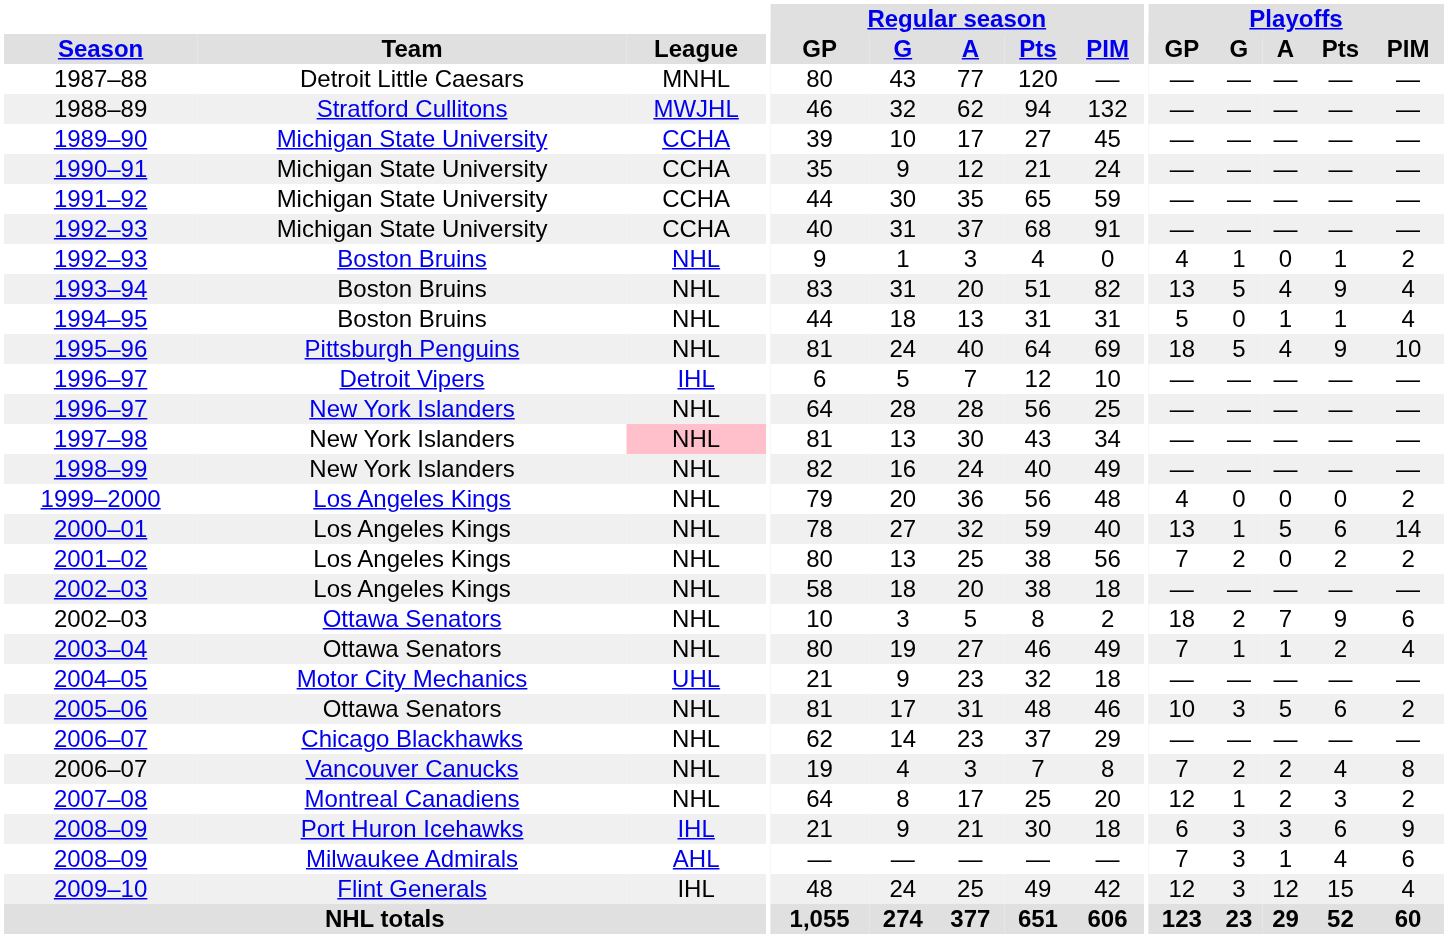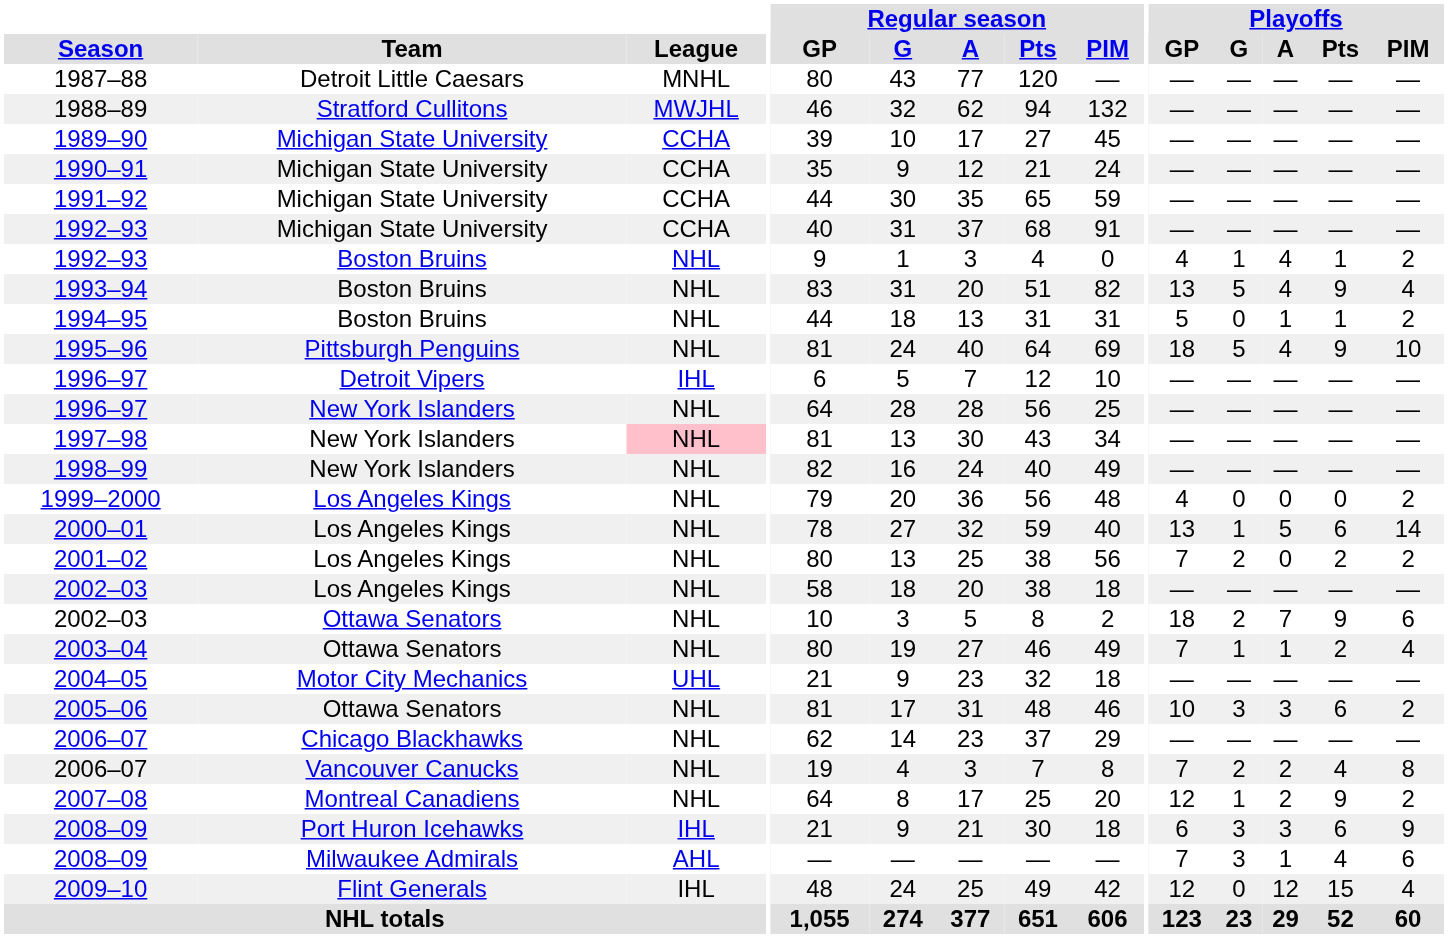1992–93 / Boston Bruins | Playoffs / A: 0 -> 4
1994–95 | Playoffs / PIM: 4 -> 2
2005–06 | Playoffs / A: 5 -> 3
2007–08 | Playoffs / Pts: 3 -> 9
2009–10 | Playoffs / G: 3 -> 0
